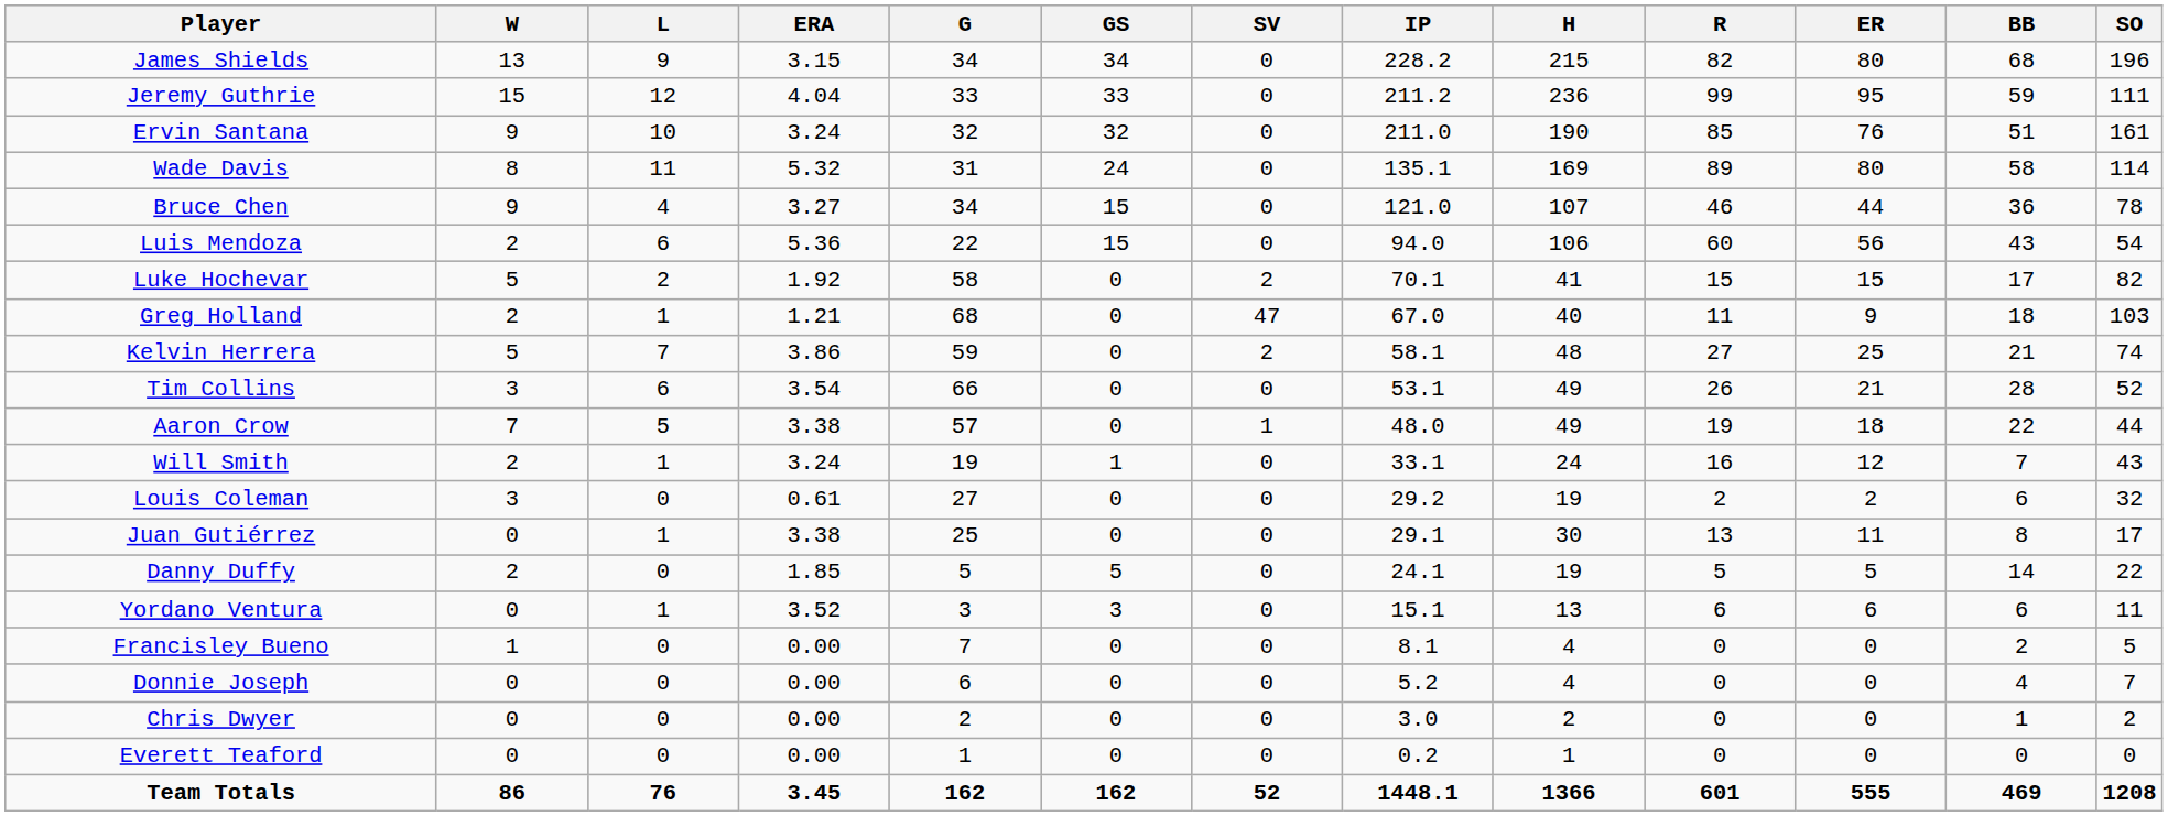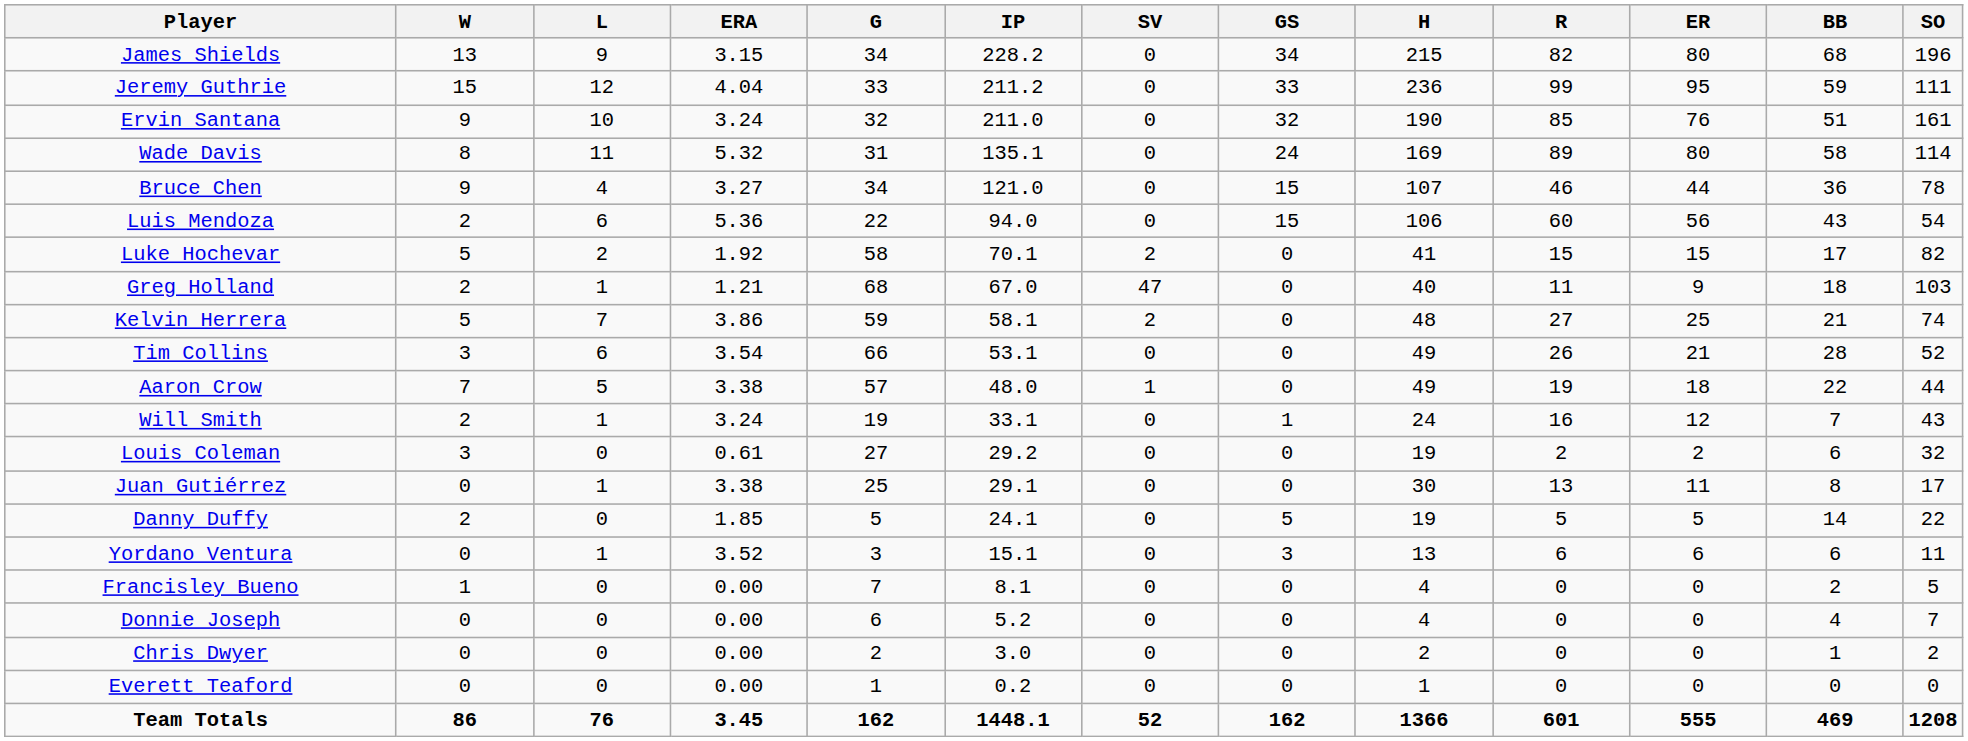columns swapped: GS <-> IP
